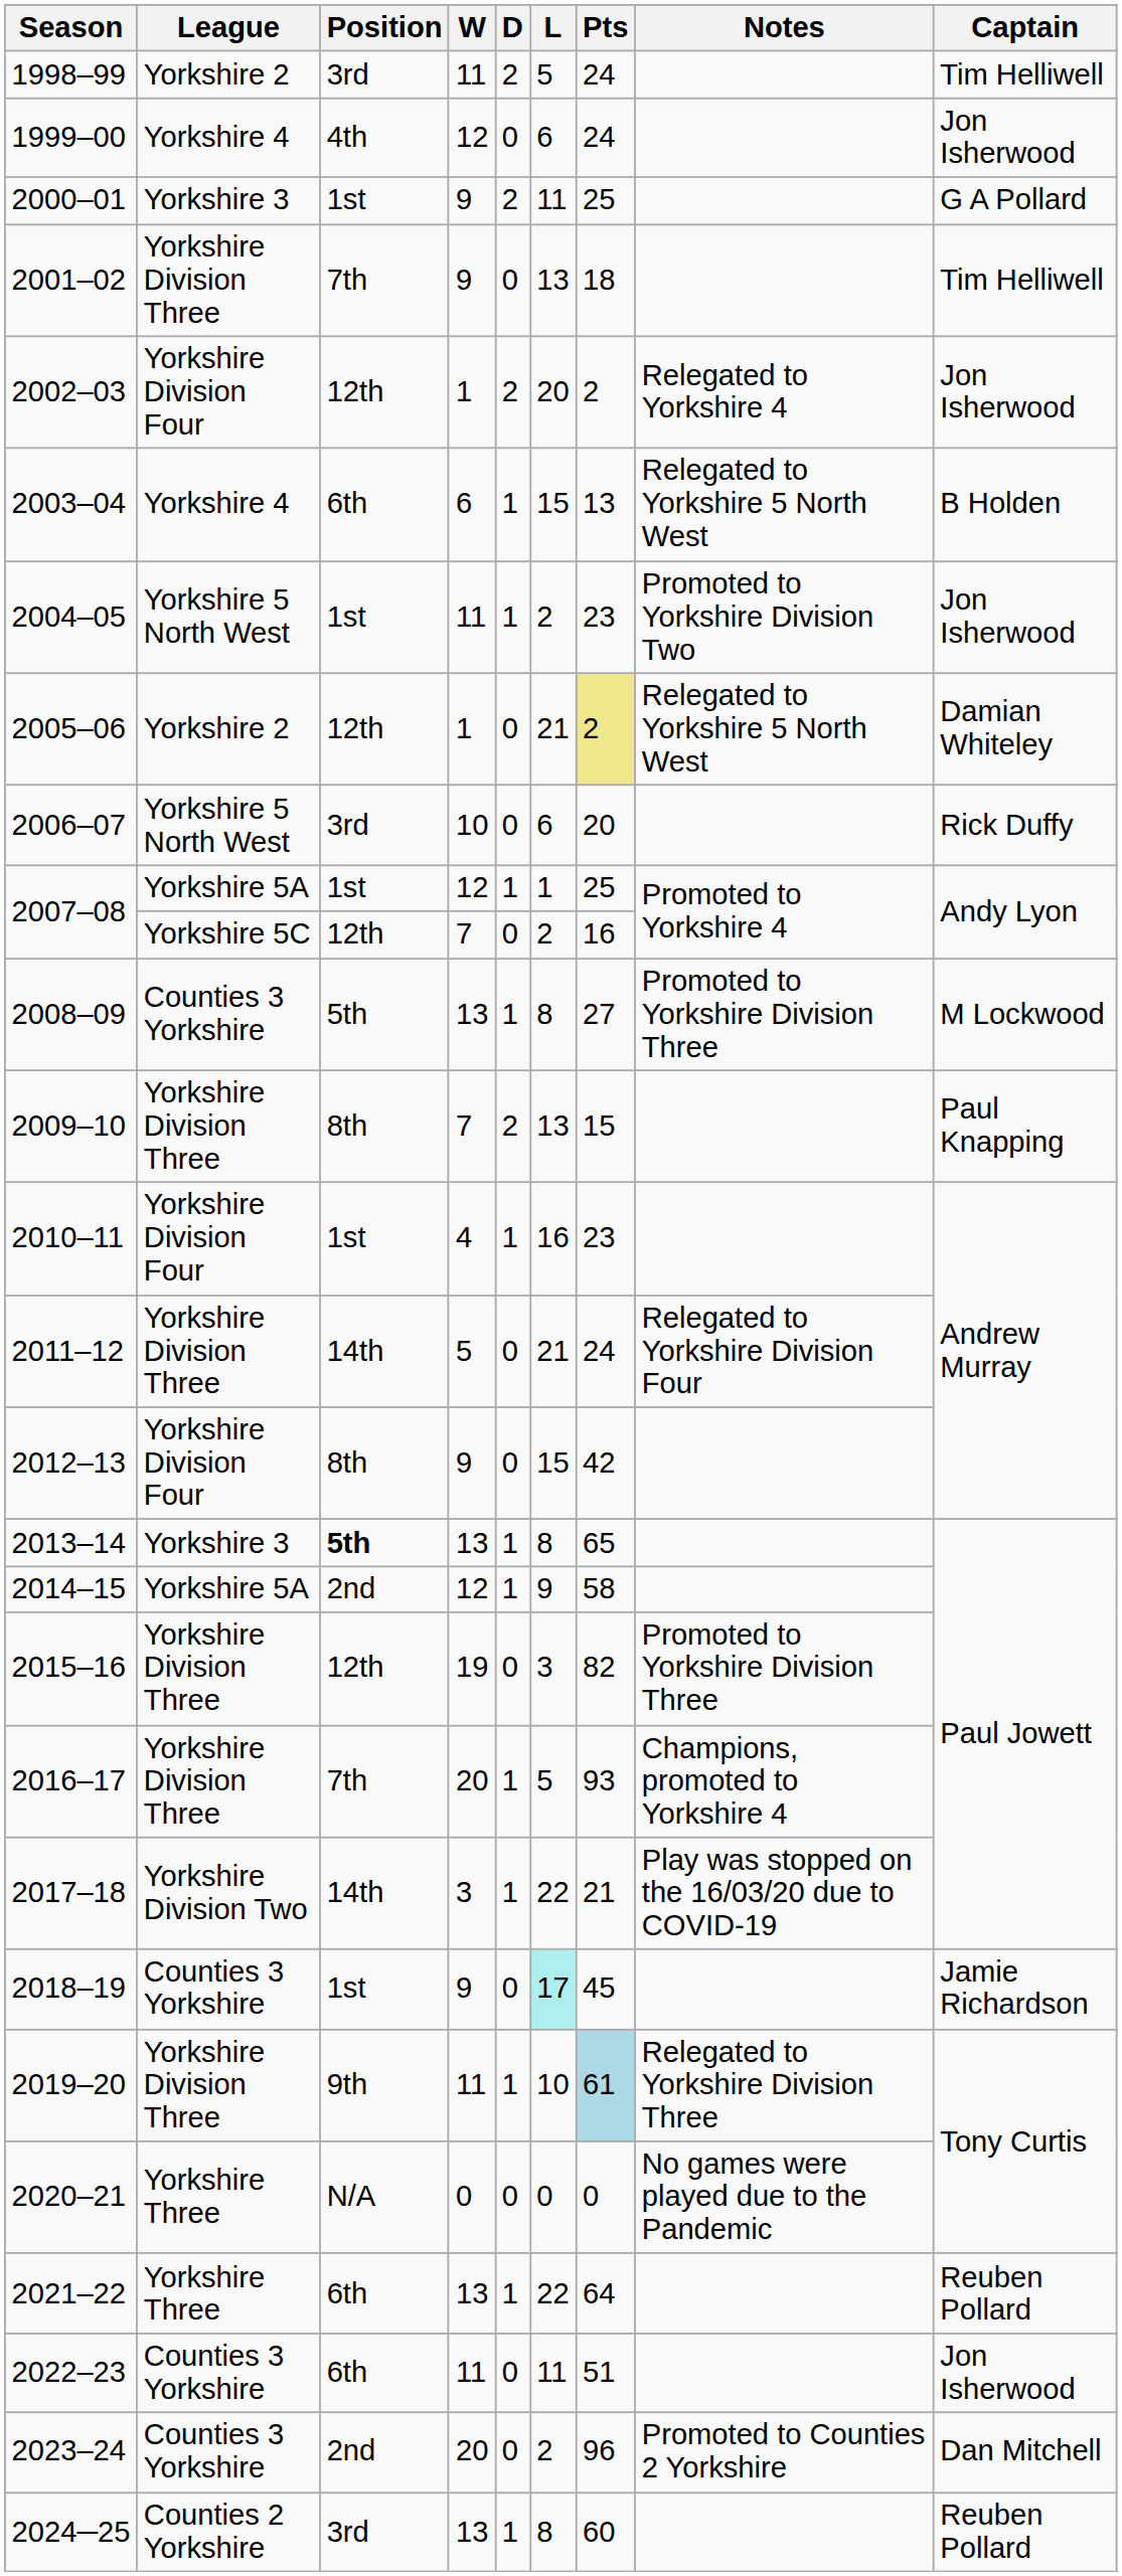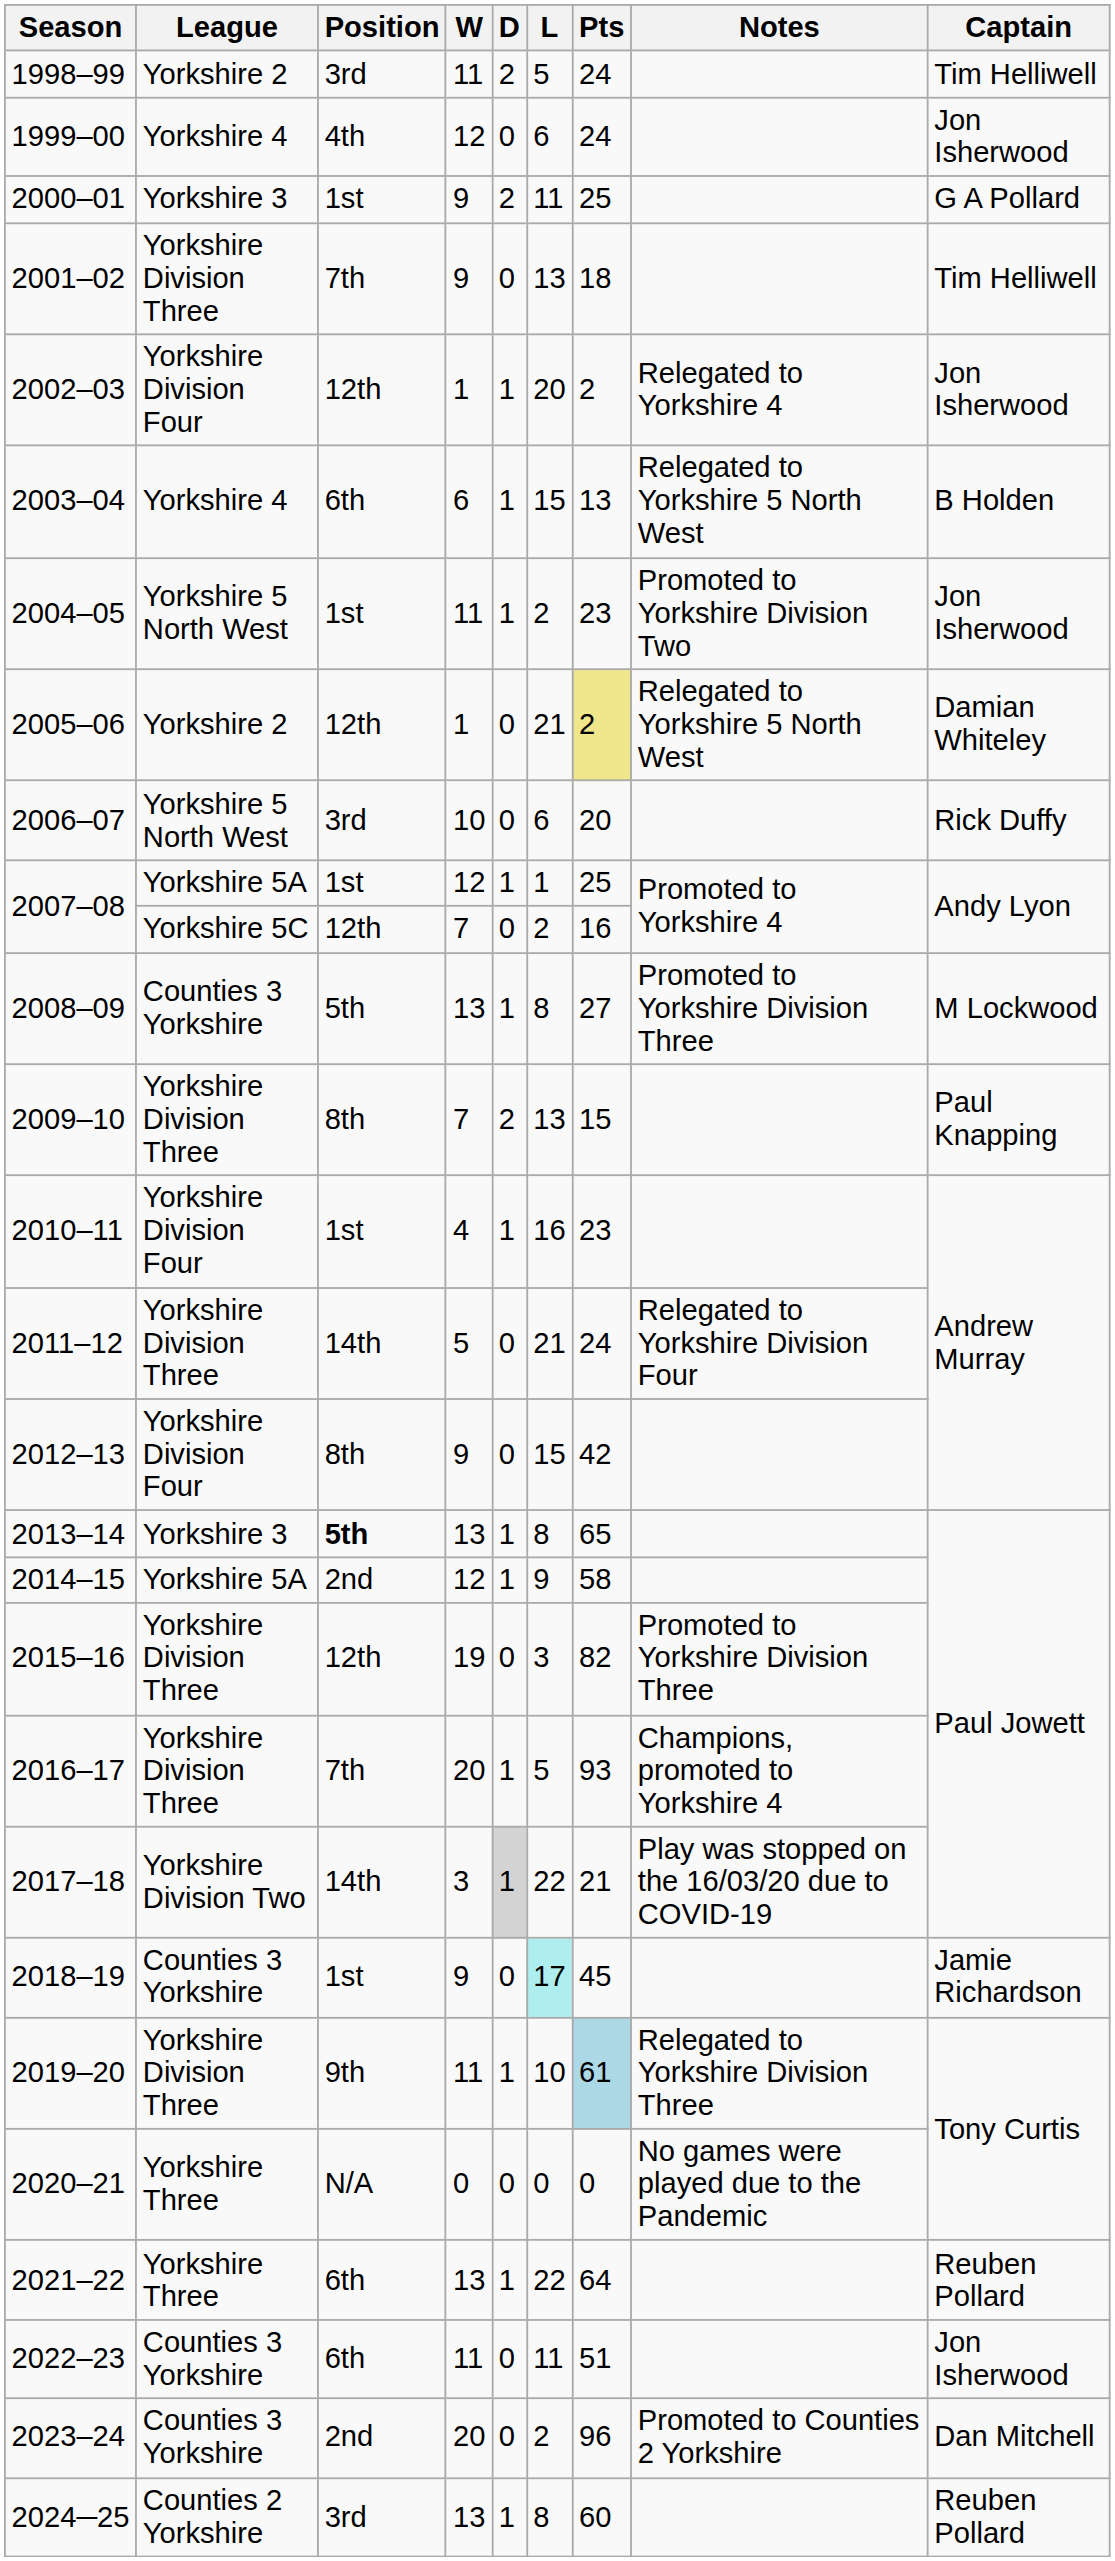2002–03 | D: 2 -> 1
2017–18 | D: no background -> lightgrey background
